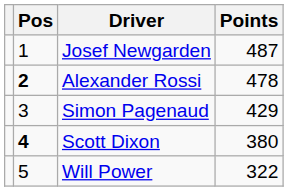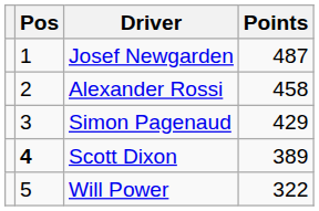Alexander Rossi | Pos: bold -> normal
Alexander Rossi | Points: 478 -> 458
Scott Dixon | Points: 380 -> 389
